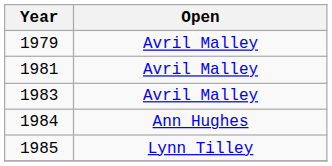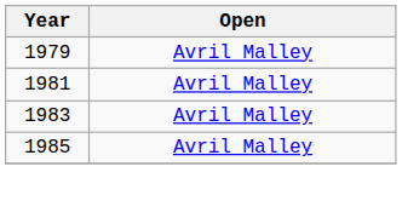- row: 1984 | Ann Hughes
1985 | Open: Lynn Tilley -> Avril Malley
